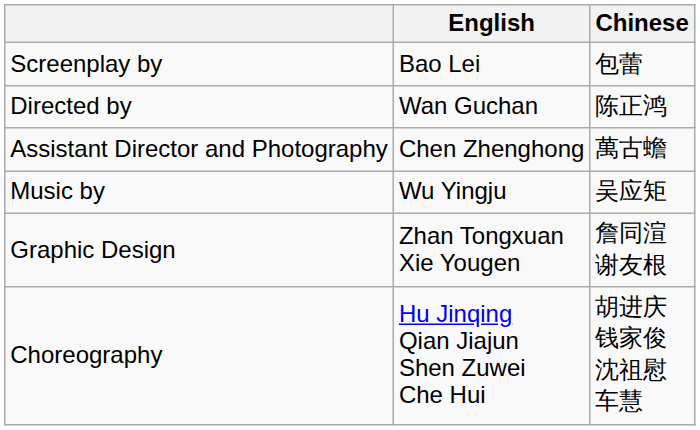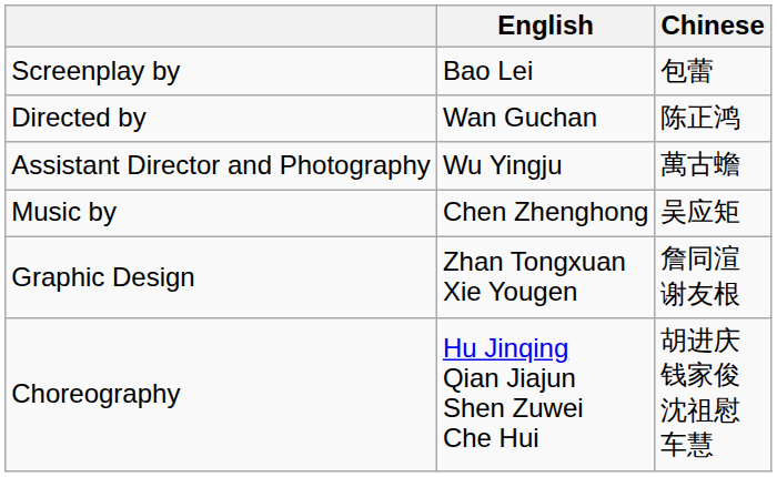Assistant Director and Photography | English: Chen Zhenghong -> Wu Yingju
Music by | English: Wu Yingju -> Chen Zhenghong
